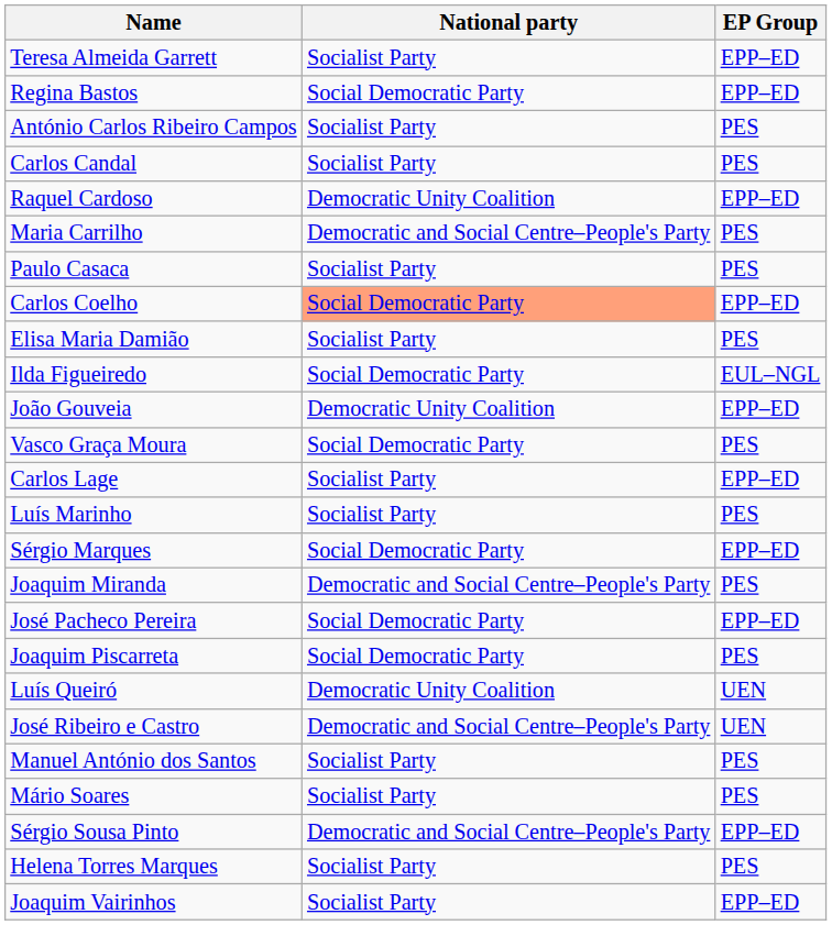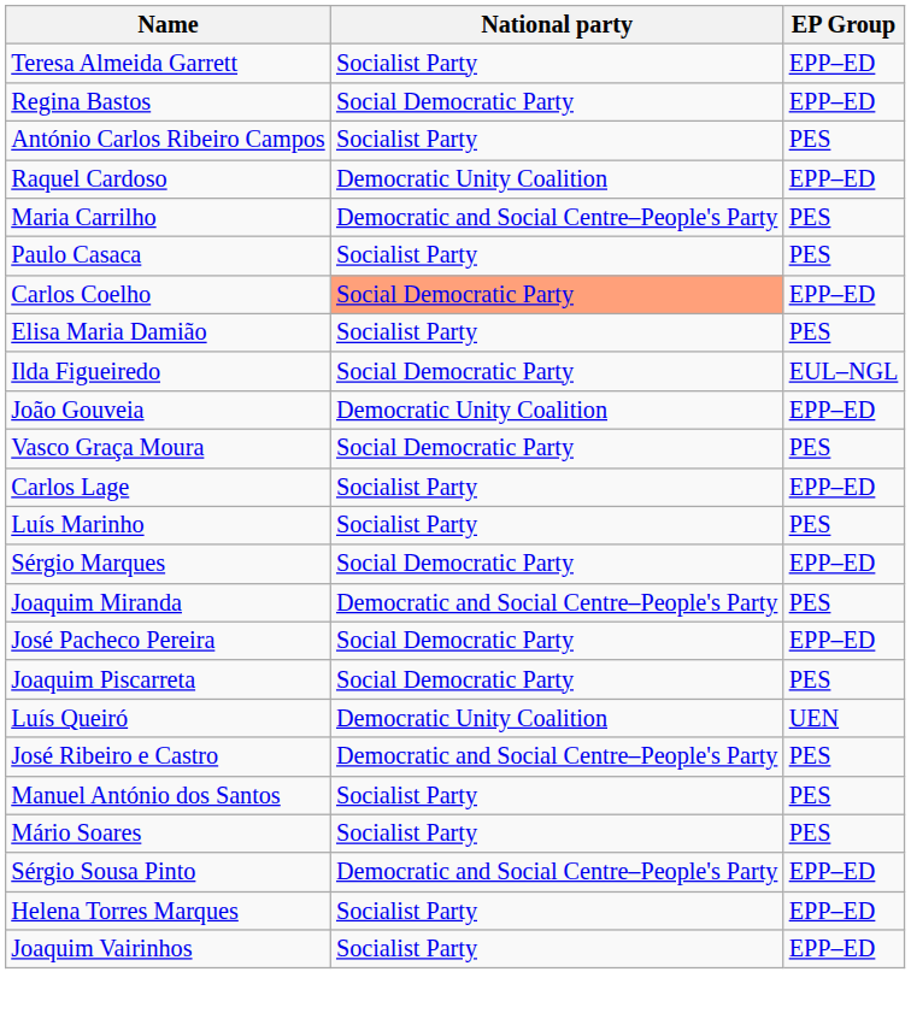- row: Carlos Candal | Socialist Party | PES
José Ribeiro e Castro | EP Group: UEN -> PES
Helena Torres Marques | EP Group: PES -> EPP–ED
